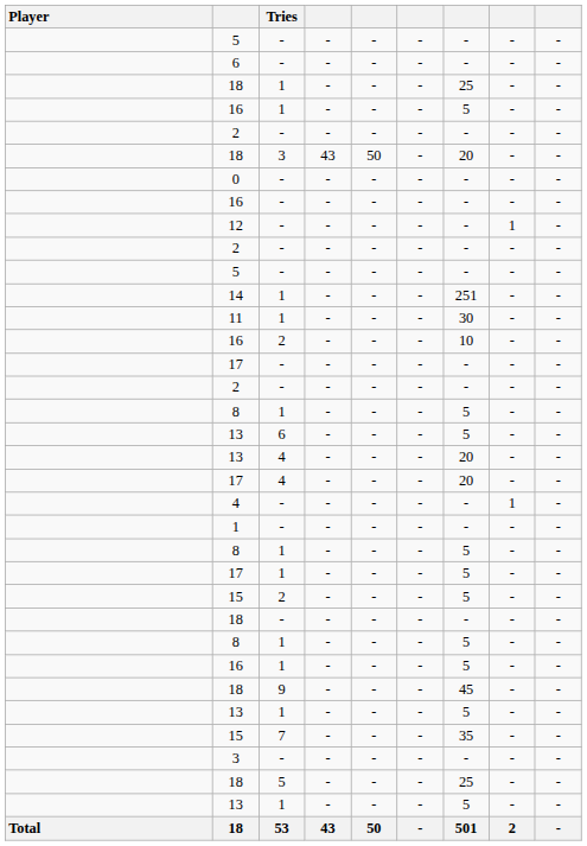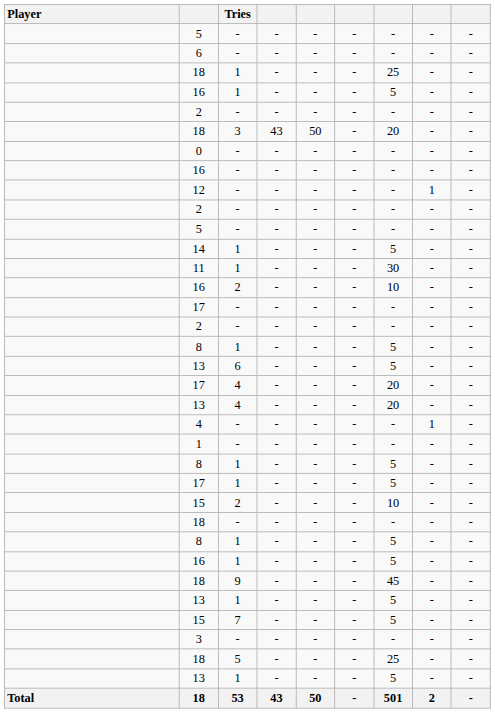14 | column 7: 251 -> 5
rows swapped: 17 / 4 <-> 13 / 4
15 / 2 | column 7: 5 -> 10
15 / 7 | column 7: 35 -> 5
